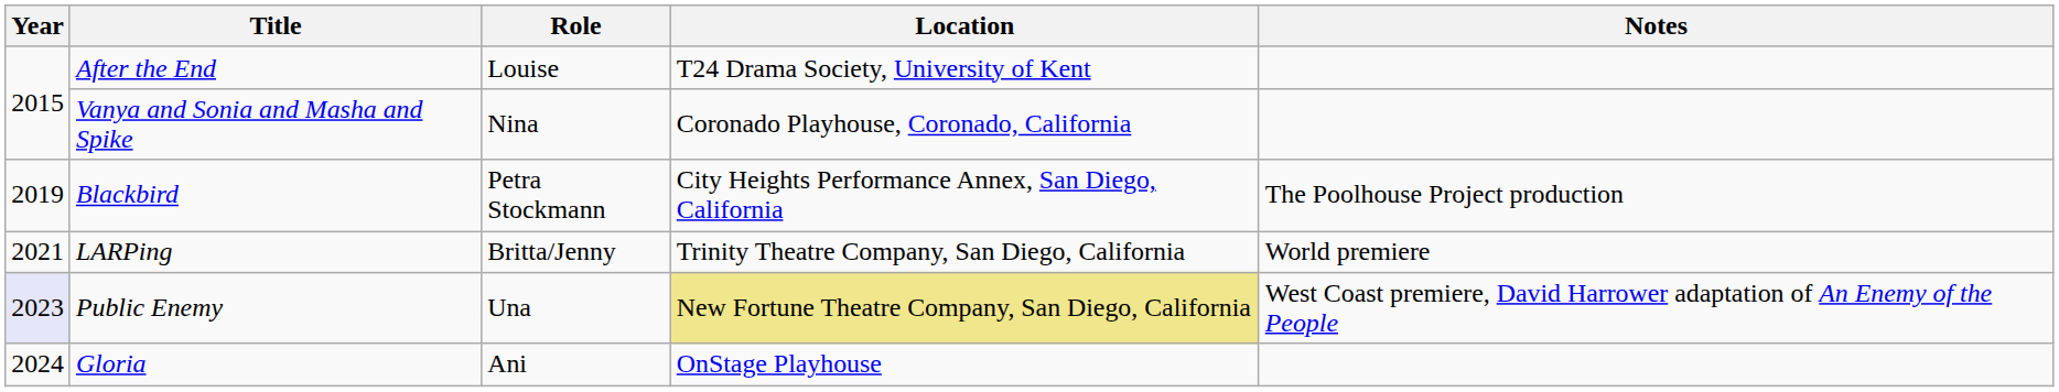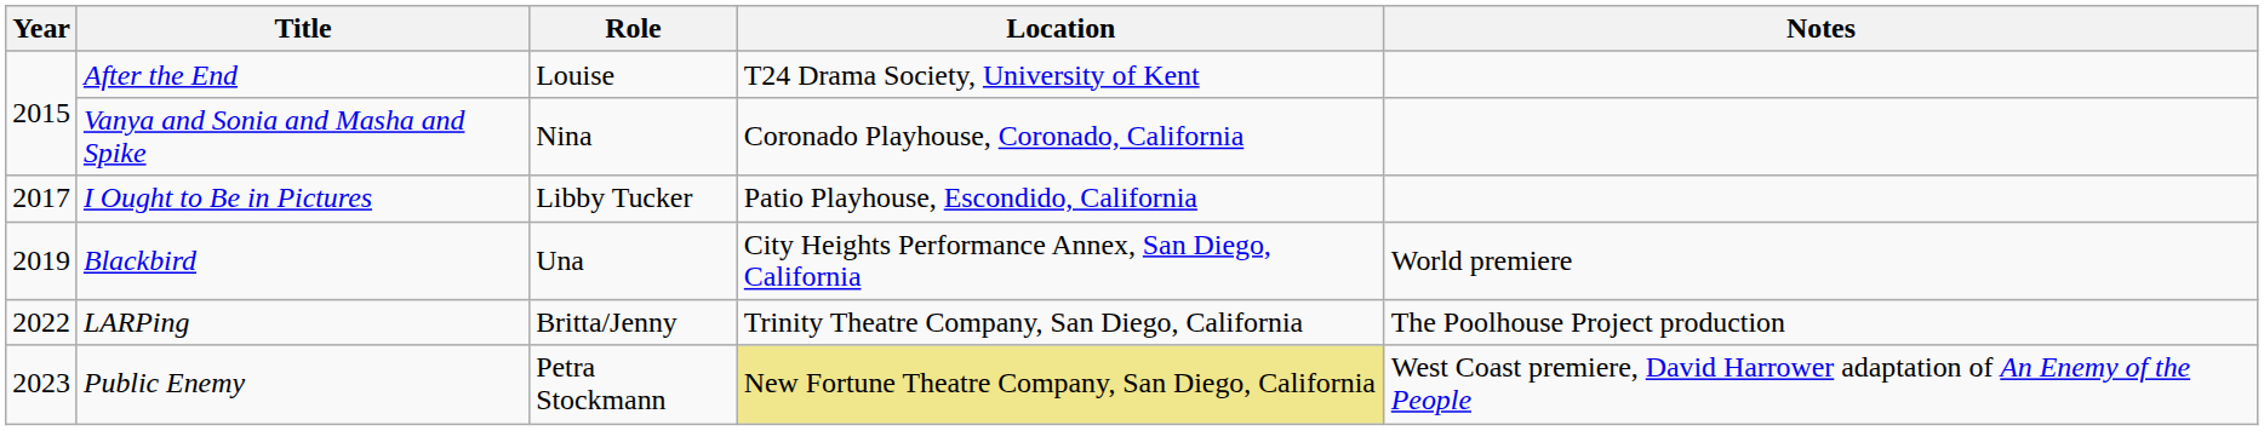+ row: 2017 | I Ought to Be in Pictures | Libby Tucker | Patio Playhouse, Escondido, California
Blackbird | Role: Petra Stockmann -> Una
Blackbird | Notes: The Poolhouse Project production -> World premiere
LARPing | Year: 2021 -> 2022
LARPing | Notes: World premiere -> The Poolhouse Project production
Public Enemy | Year: lavender background -> no background
Public Enemy | Role: Una -> Petra Stockmann
- row: 2024 | Gloria | Ani | OnStage Playhouse
